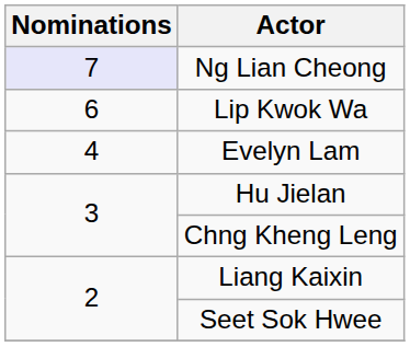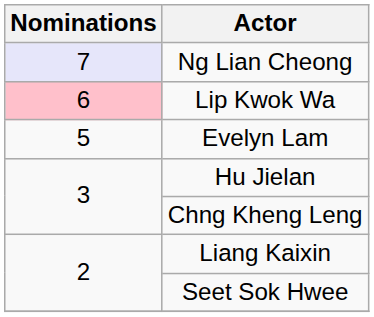Lip Kwok Wa | Nominations: no background -> pink background
Evelyn Lam | Nominations: 4 -> 5
